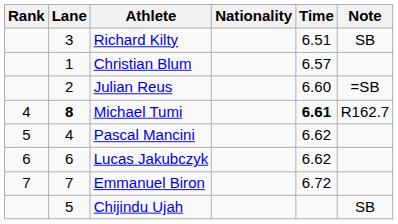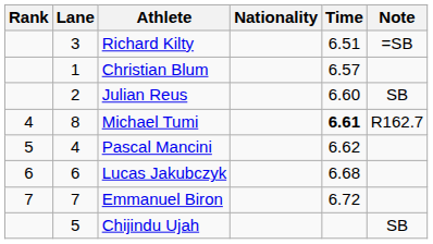Richard Kilty | Note: SB -> =SB
Julian Reus | Note: =SB -> SB
Michael Tumi | Lane: bold -> normal
Lucas Jakubczyk | Time: 6.62 -> 6.68
